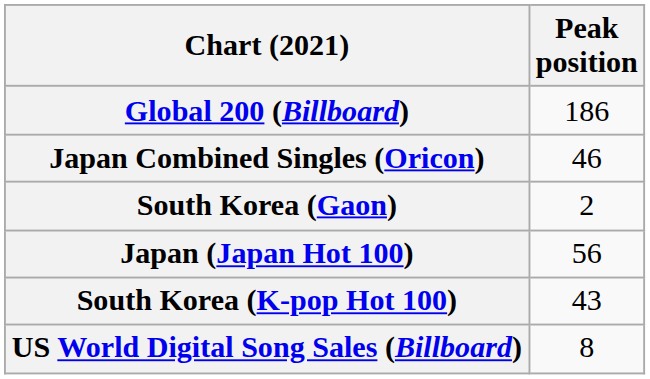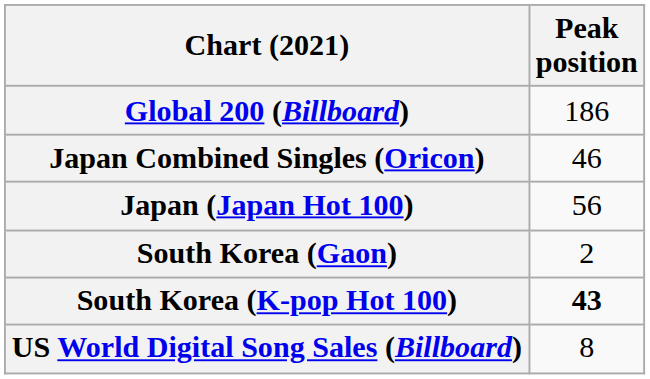rows swapped: Japan (Japan Hot 100) <-> South Korea (Gaon)
South Korea (K-pop Hot 100) | Peak position: normal -> bold
